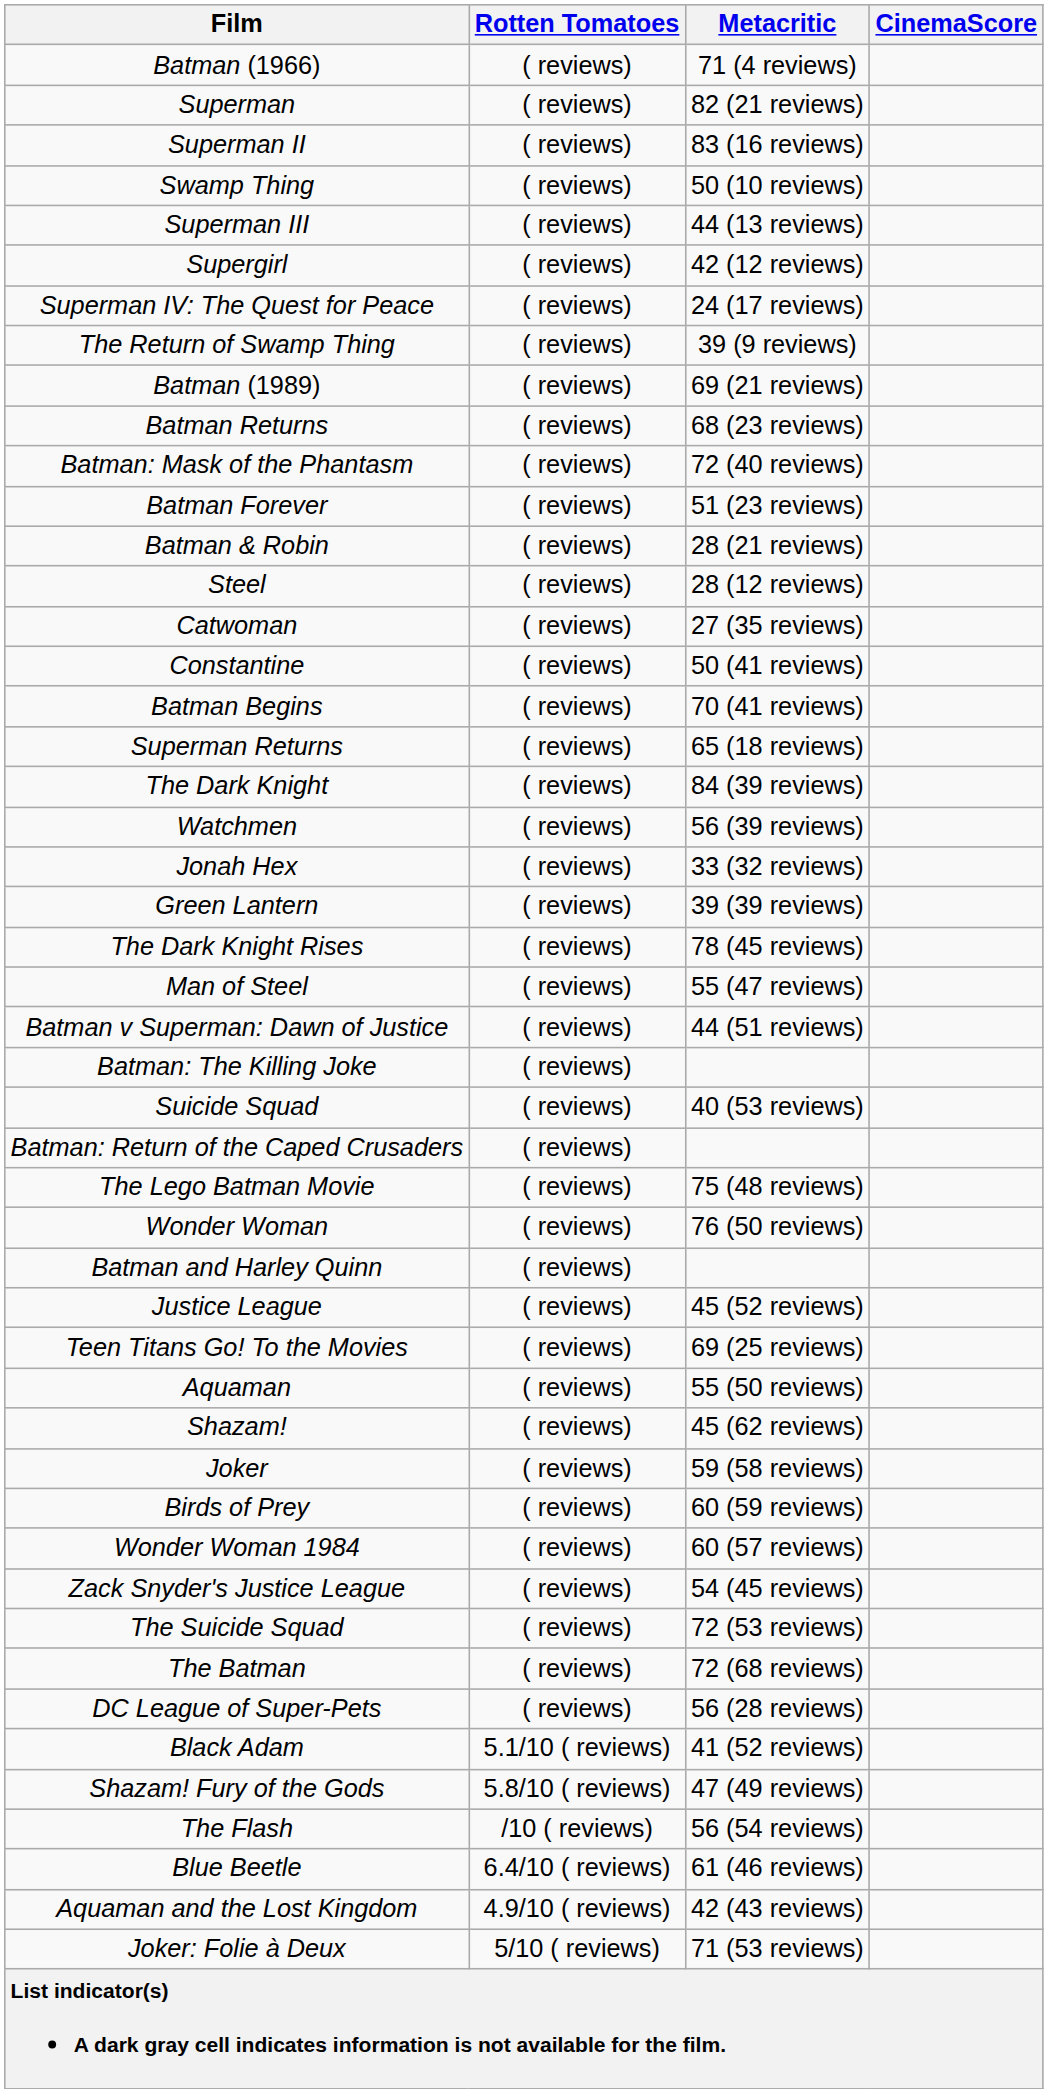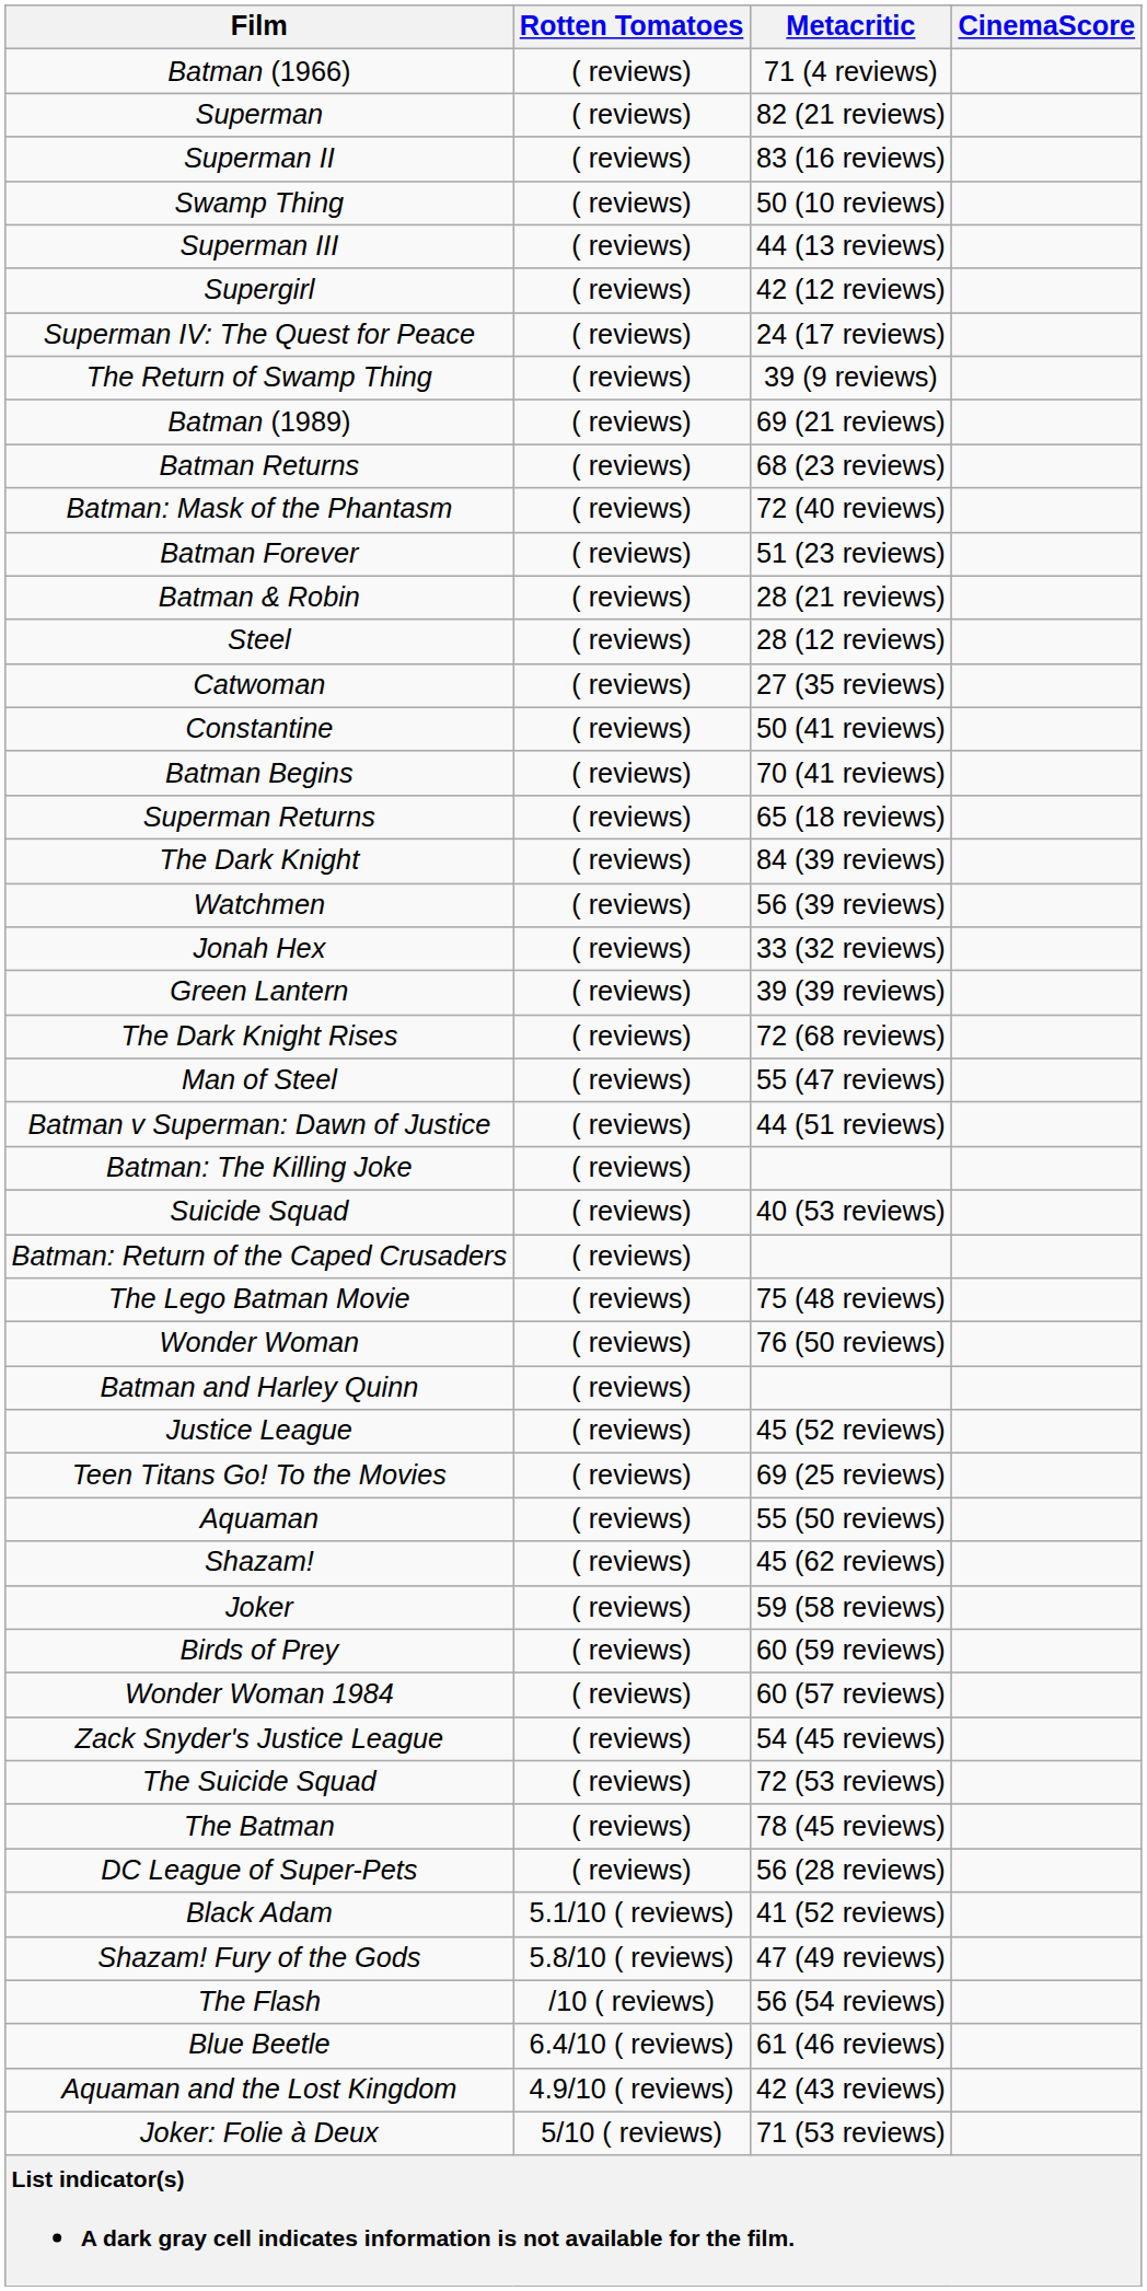The Dark Knight Rises | Metacritic: 78 (45 reviews) -> 72 (68 reviews)
The Batman | Metacritic: 72 (68 reviews) -> 78 (45 reviews)
